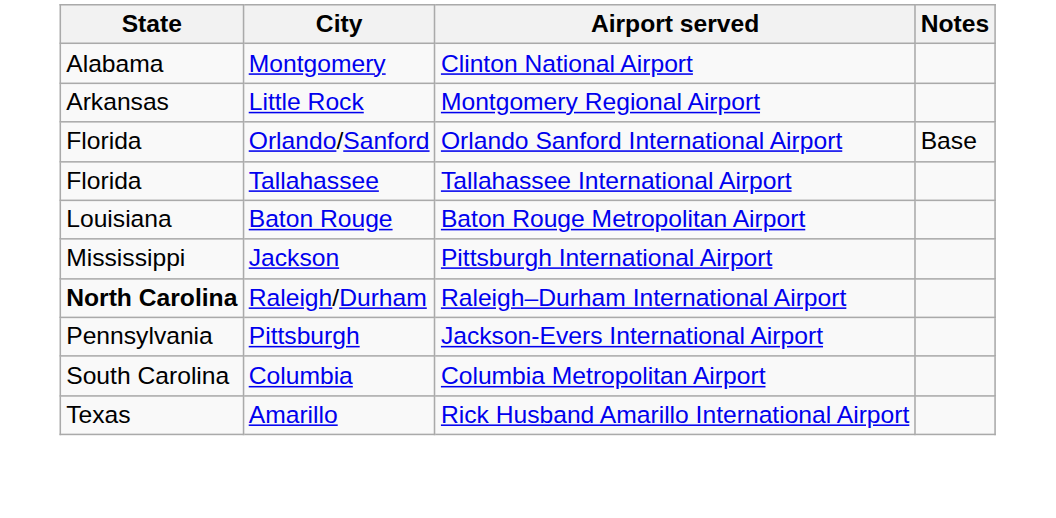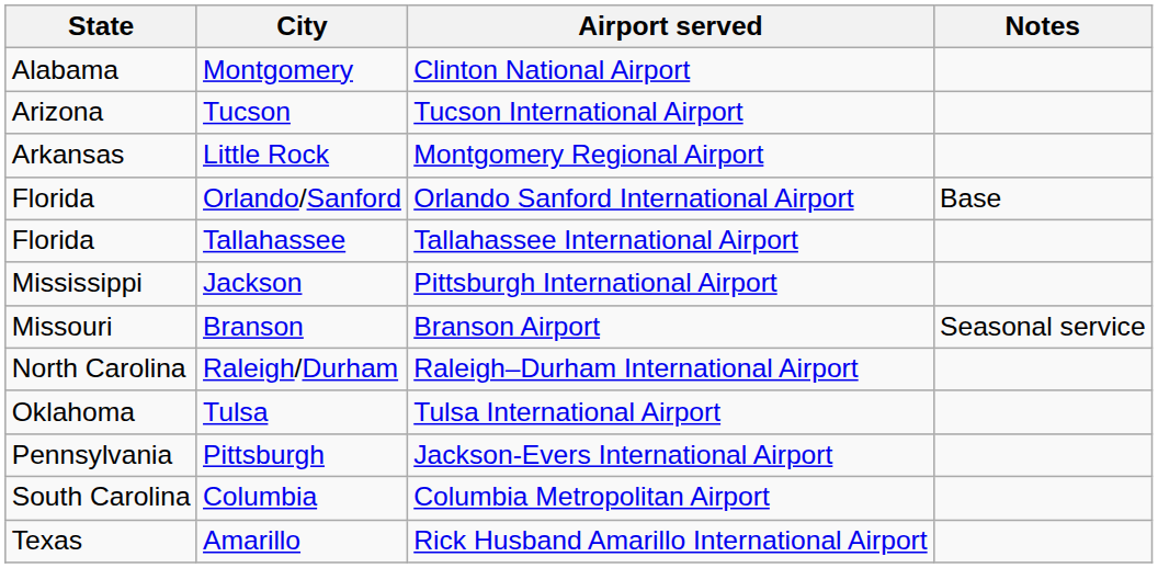+ row: Arizona | Tucson | Tucson International Airport
- row: Louisiana | Baton Rouge | Baton Rouge Metropolitan Airport
+ row: Missouri | Branson | Branson Airport | Seasonal service
Raleigh/Durham | State: bold -> normal
+ row: Oklahoma | Tulsa | Tulsa International Airport
